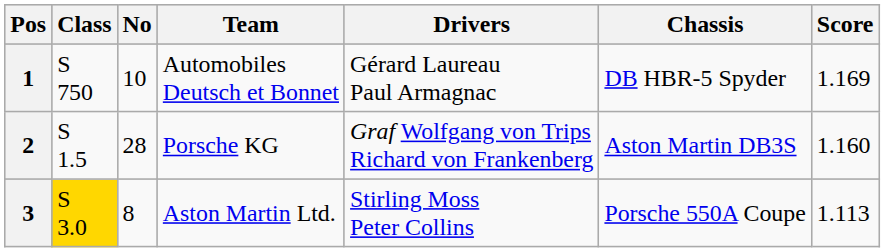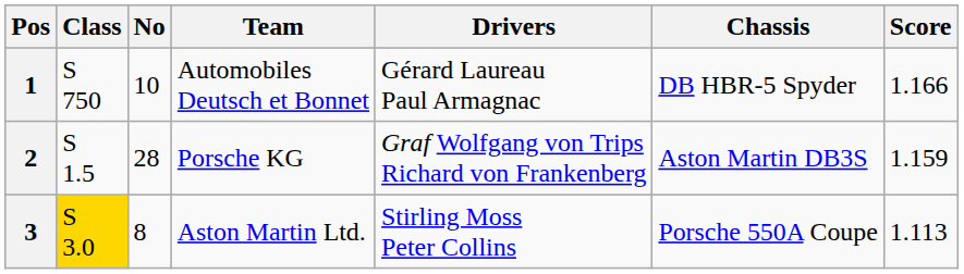1 | Score: 1.169 -> 1.166
2 | Score: 1.160 -> 1.159
